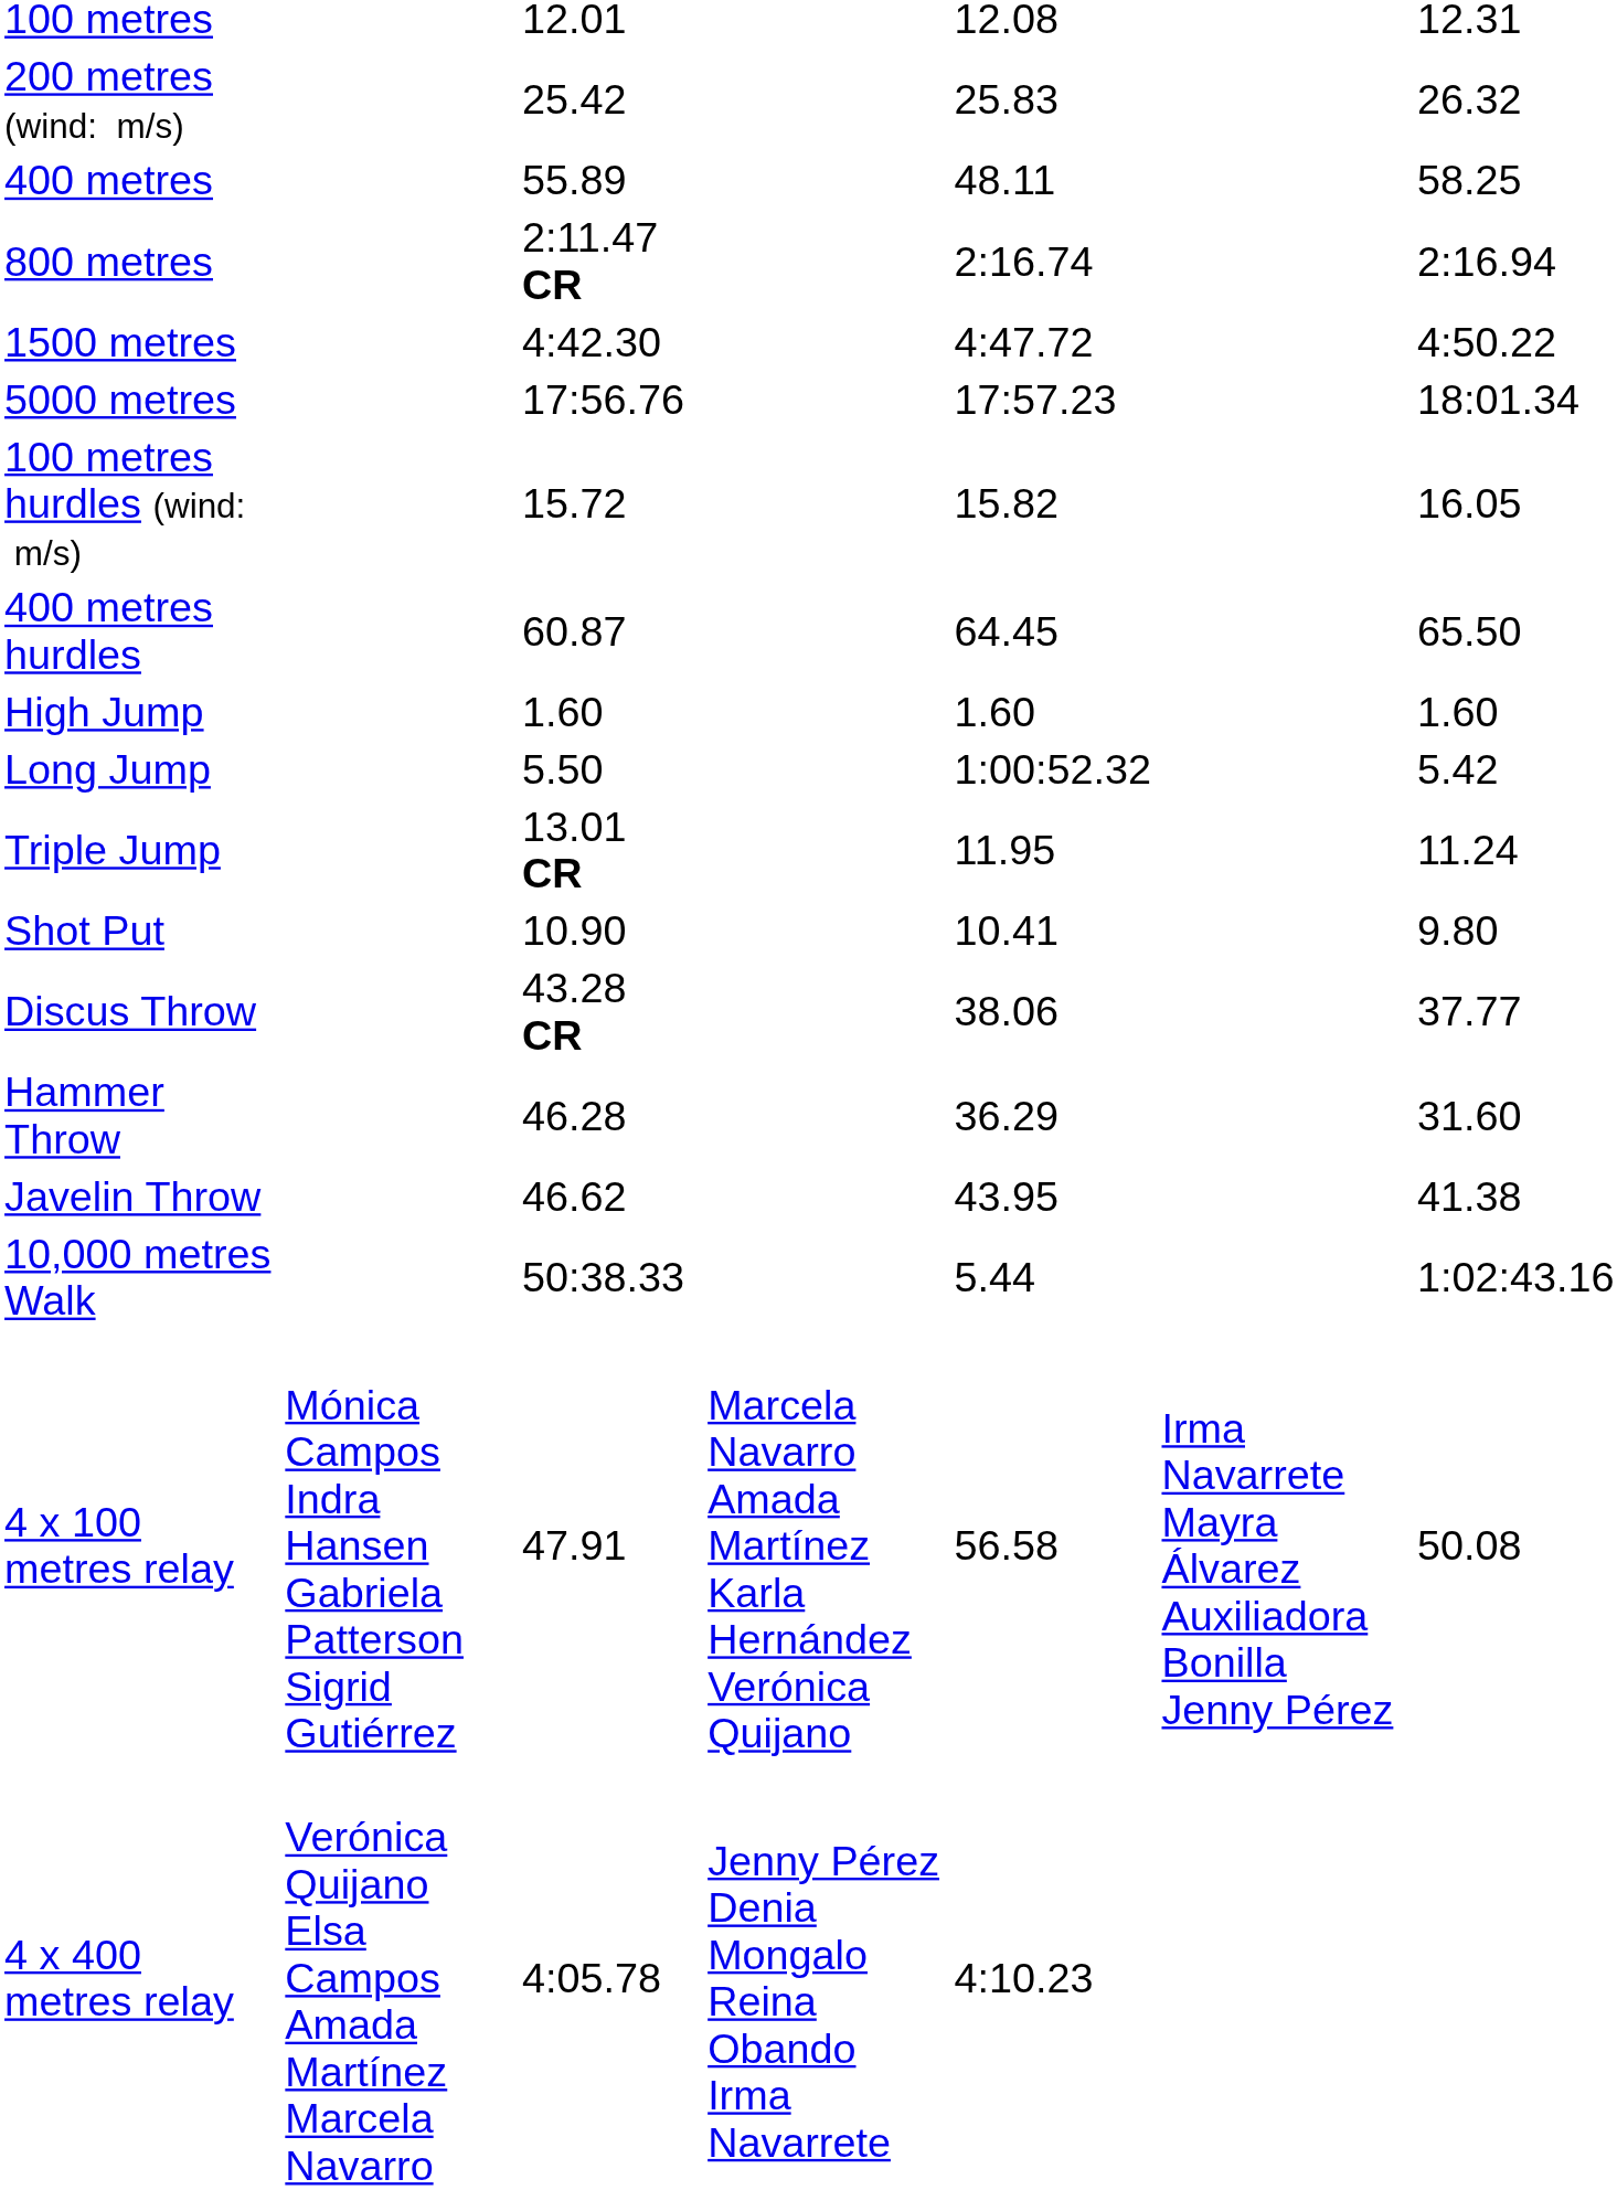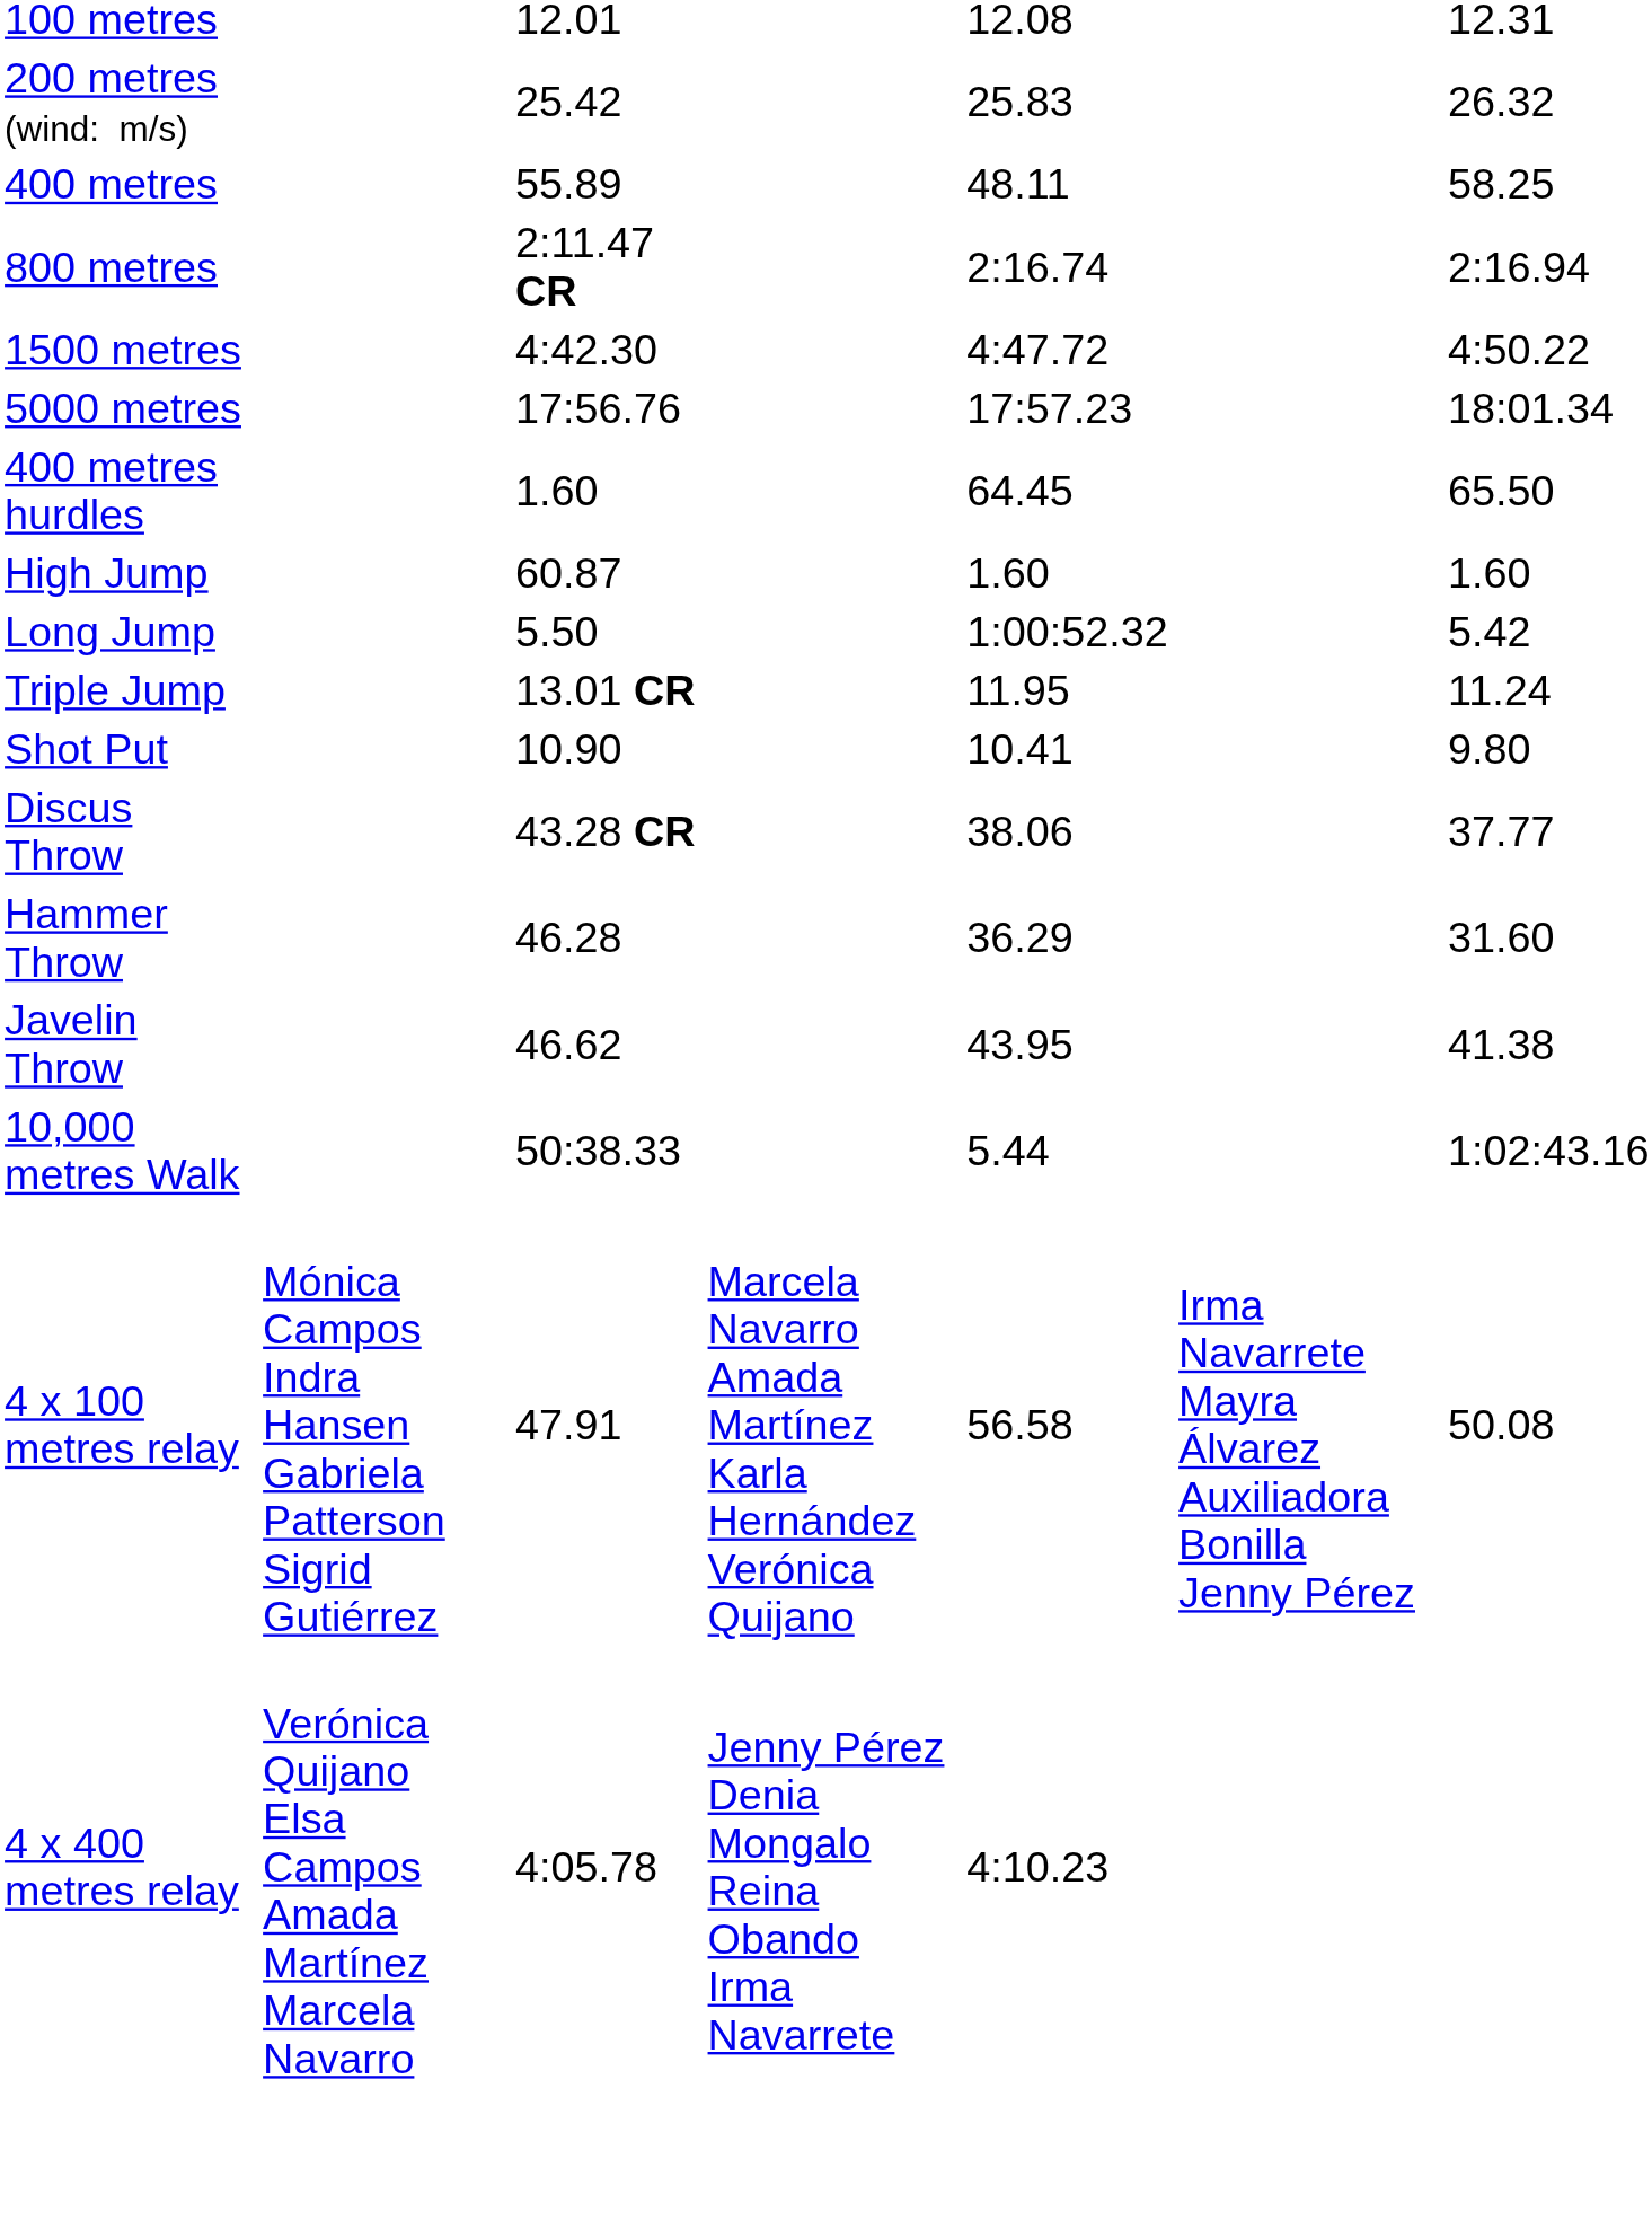- row: 100 metres hurdles (wind: m/s) | 15.72 | 15.82 | 16.05
400 metres hurdles | column 3: 60.87 -> 1.60
High Jump | column 3: 1.60 -> 60.87
